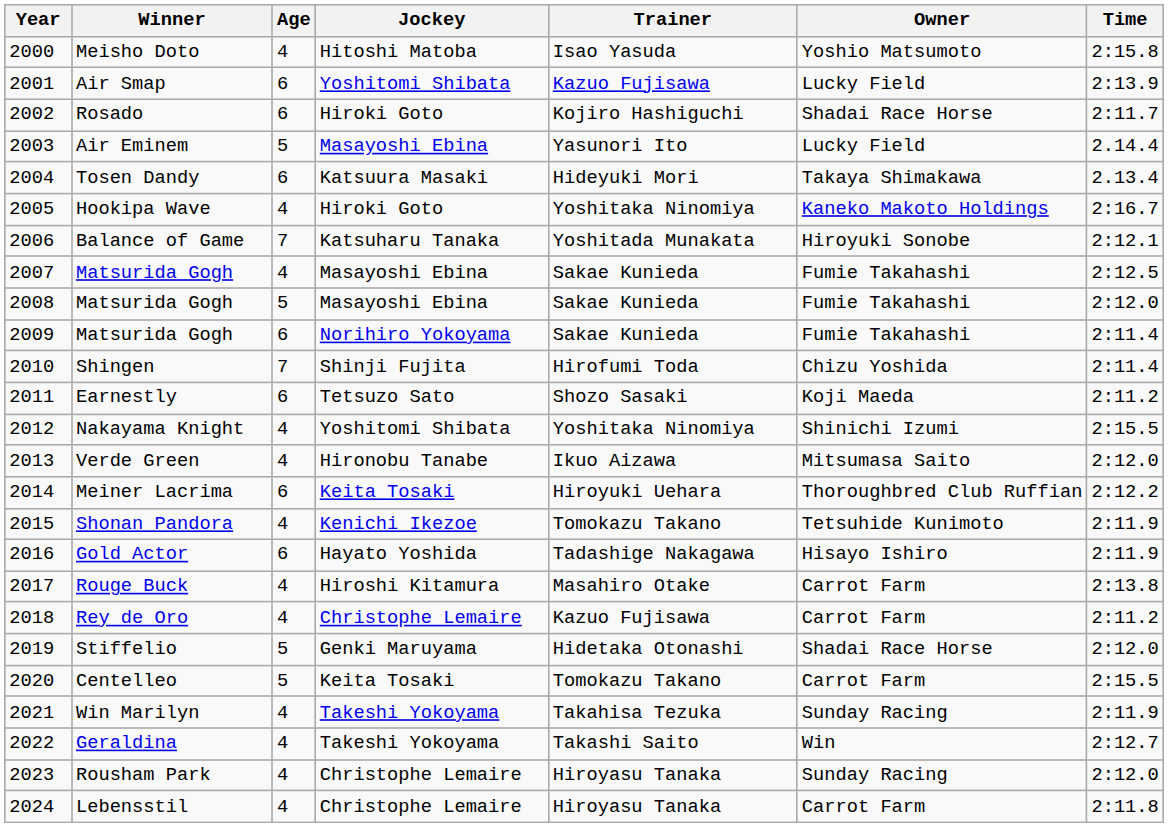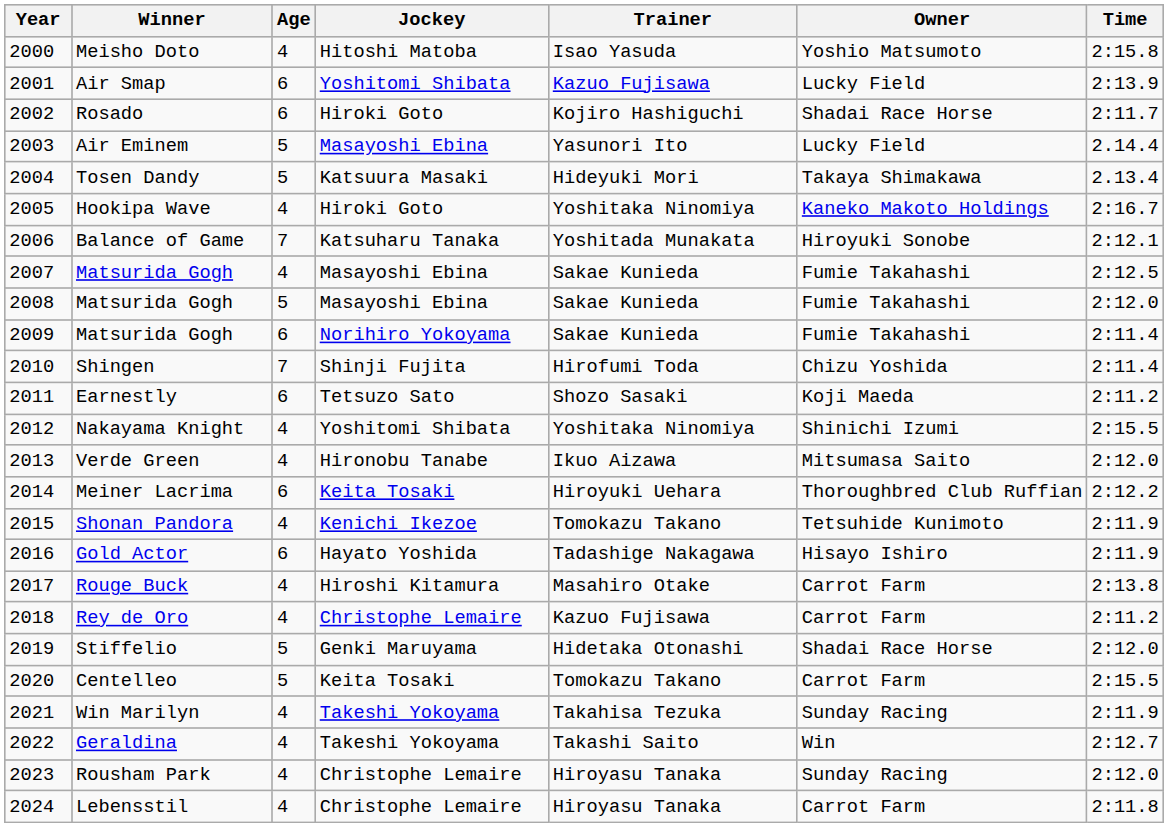Tosen Dandy | Age: 6 -> 5
